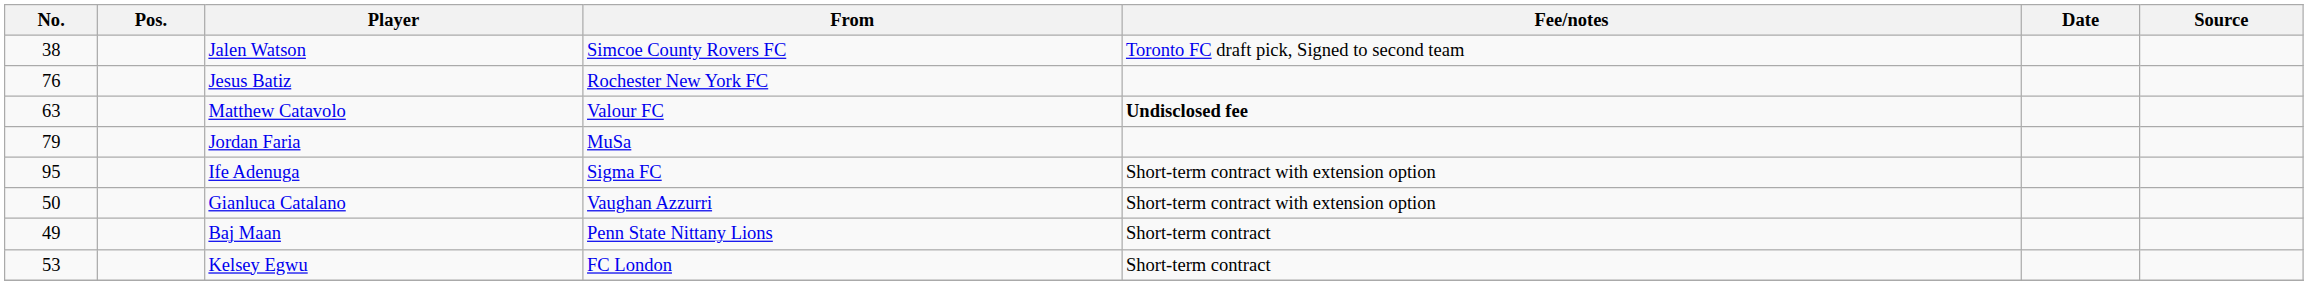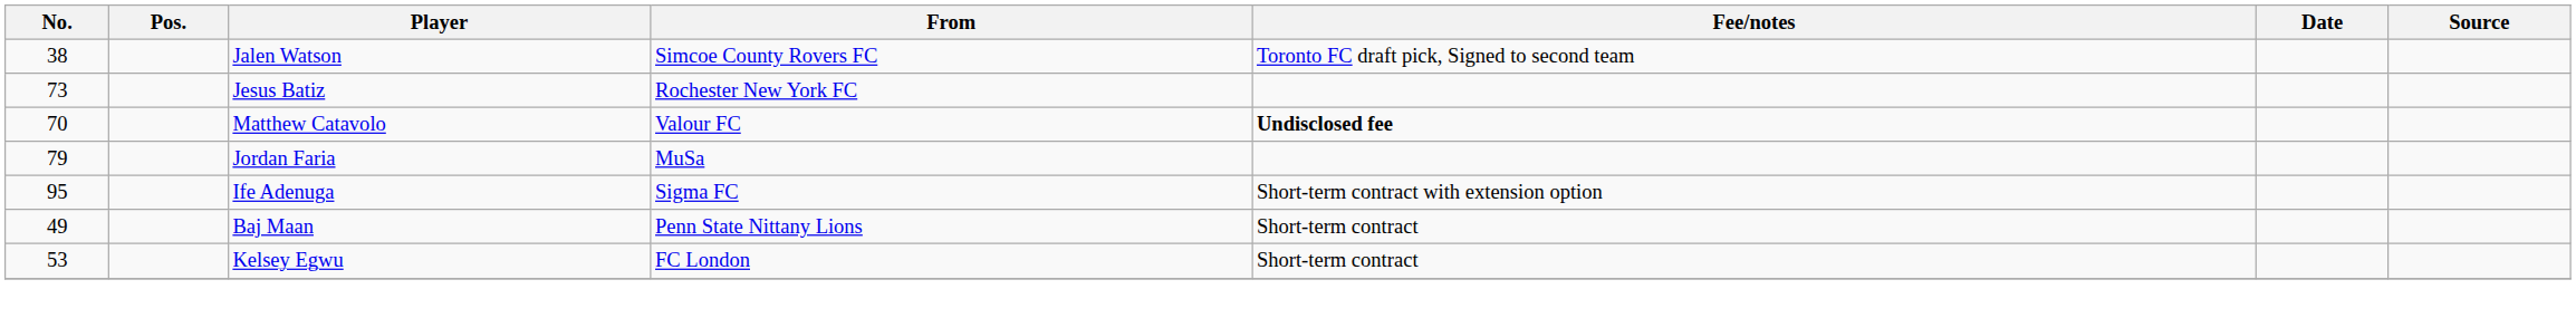Jesus Batiz | No.: 76 -> 73
Matthew Catavolo | No.: 63 -> 70
- row: 50 | Gianluca Catalano | Vaughan Azzurri | Short-term contract with extension option
